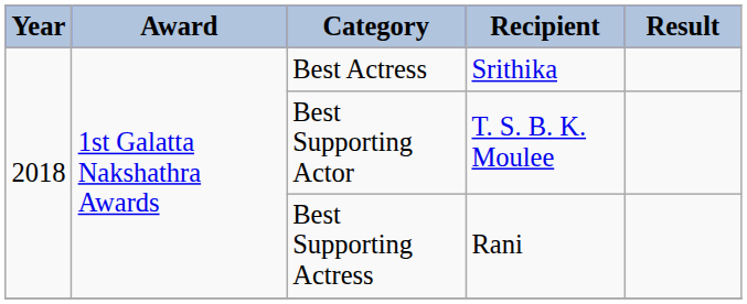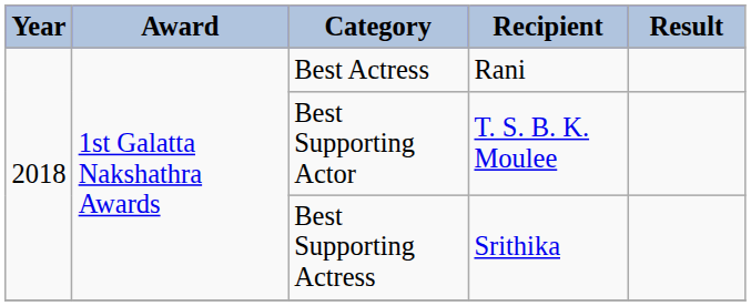Best Actress | Recipient: Srithika -> Rani
Best Supporting Actress | Recipient: Rani -> Srithika
